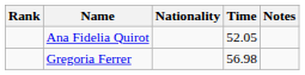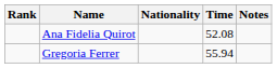Ana Fidelia Quirot | Time: 52.05 -> 52.08
Gregoria Ferrer | Time: 56.98 -> 55.94
